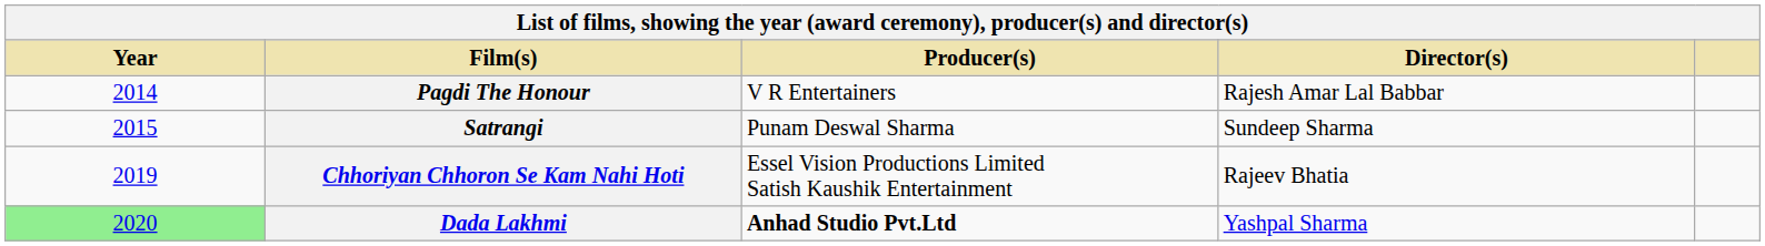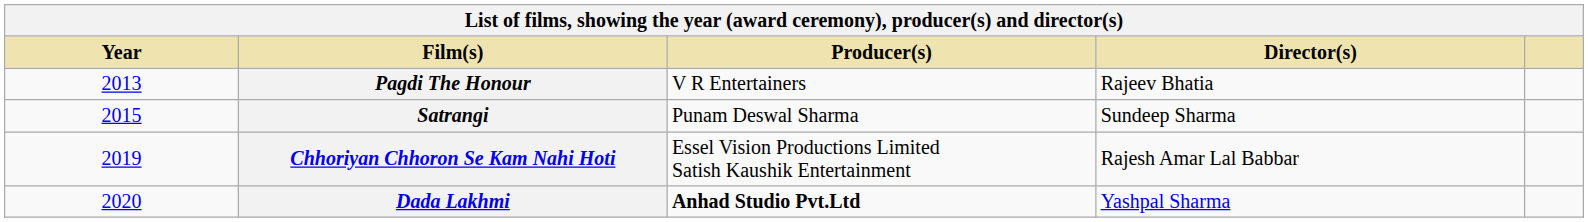Pagdi The Honour | Year: 2014 -> 2013
Pagdi The Honour | Director(s): Rajesh Amar Lal Babbar -> Rajeev Bhatia
Chhoriyan Chhoron Se Kam Nahi Hoti | Director(s): Rajeev Bhatia -> Rajesh Amar Lal Babbar
Dada Lakhmi | Year: lightgreen background -> no background
